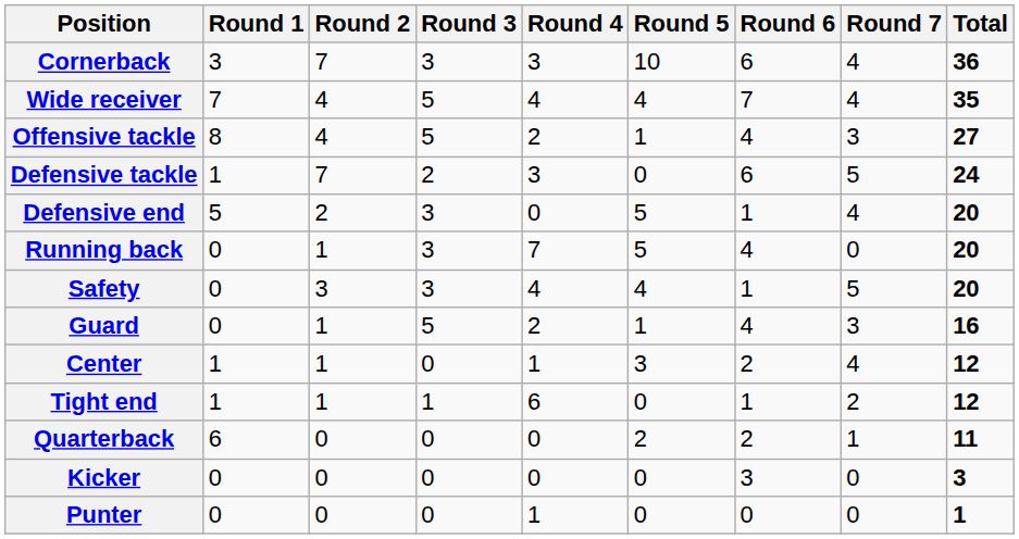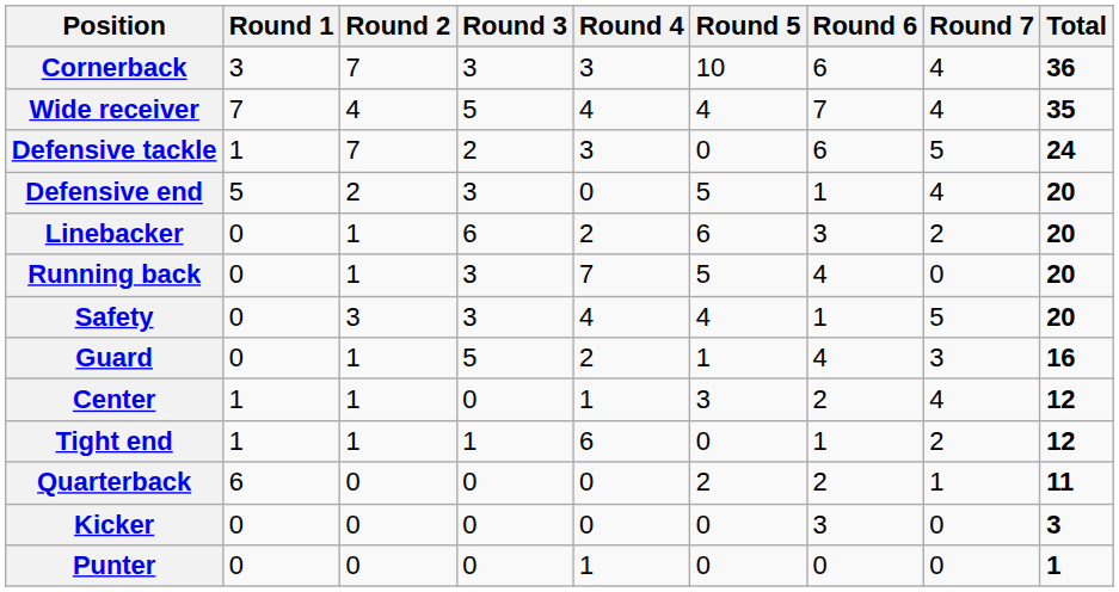- row: Offensive tackle | 8 | 4 | 5 | 2 | 1 | 4 | 3 | 27
+ row: Linebacker | 0 | 1 | 6 | 2 | 6 | 3 | 2 | 20
